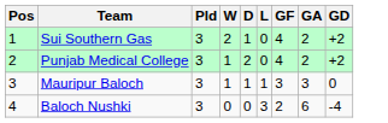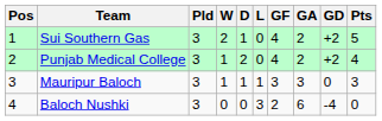+ column: Pts | 5 | 4 | 3 | 0
